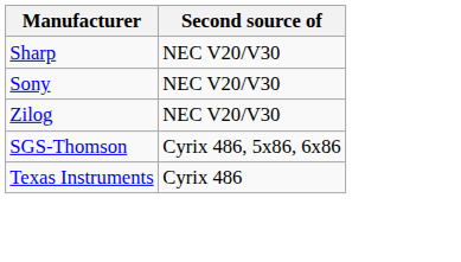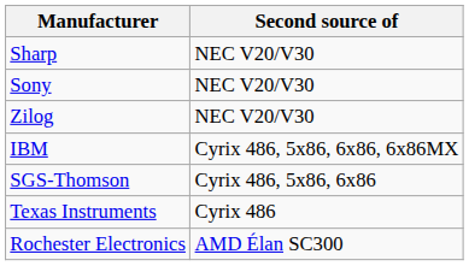+ row: IBM | Cyrix 486, 5x86, 6x86, 6x86MX
+ row: Rochester Electronics | AMD Élan SC300
